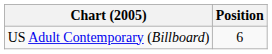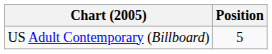US Adult Contemporary (Billboard) | Position: 6 -> 5
